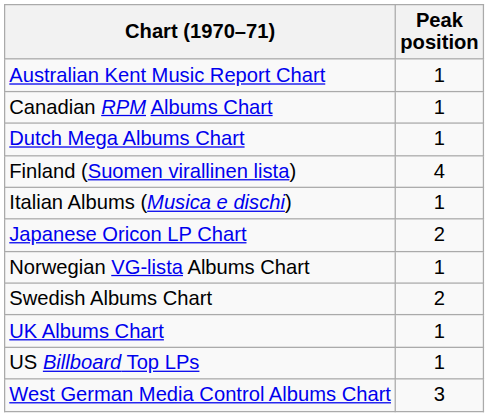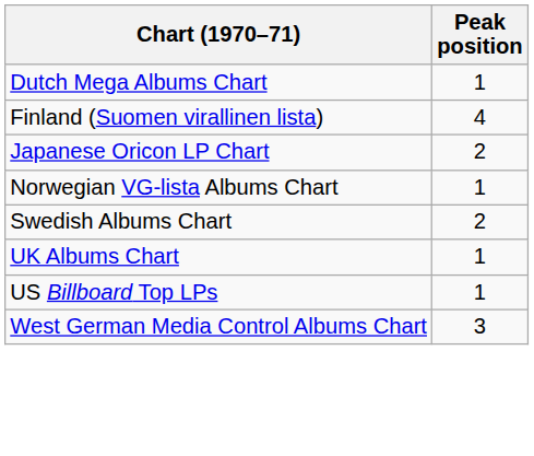- row: Australian Kent Music Report Chart | 1
- row: Canadian RPM Albums Chart | 1
- row: Italian Albums (Musica e dischi) | 1
